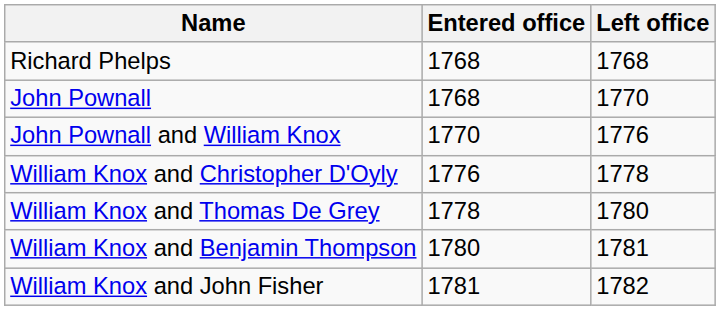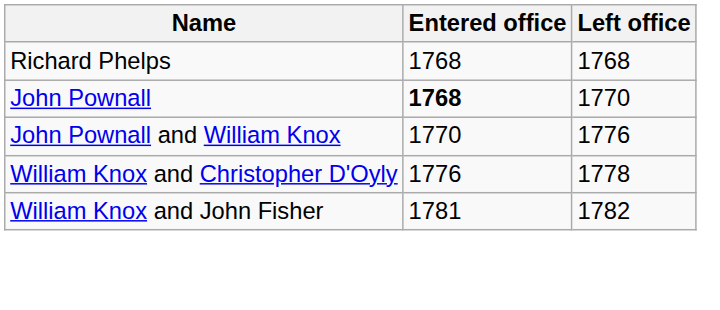John Pownall | Entered office: normal -> bold
- row: William Knox and Thomas De Grey | 1778 | 1780
- row: William Knox and Benjamin Thompson | 1780 | 1781
